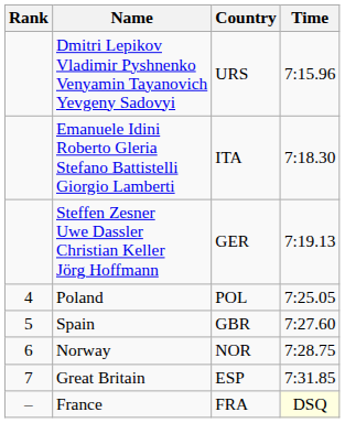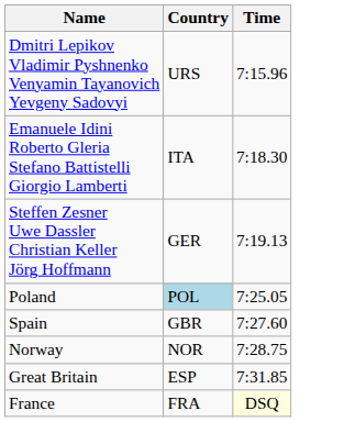- column: Rank | 4 | 5 | 6 | 7 | –
Poland | Country: no background -> lightblue background
